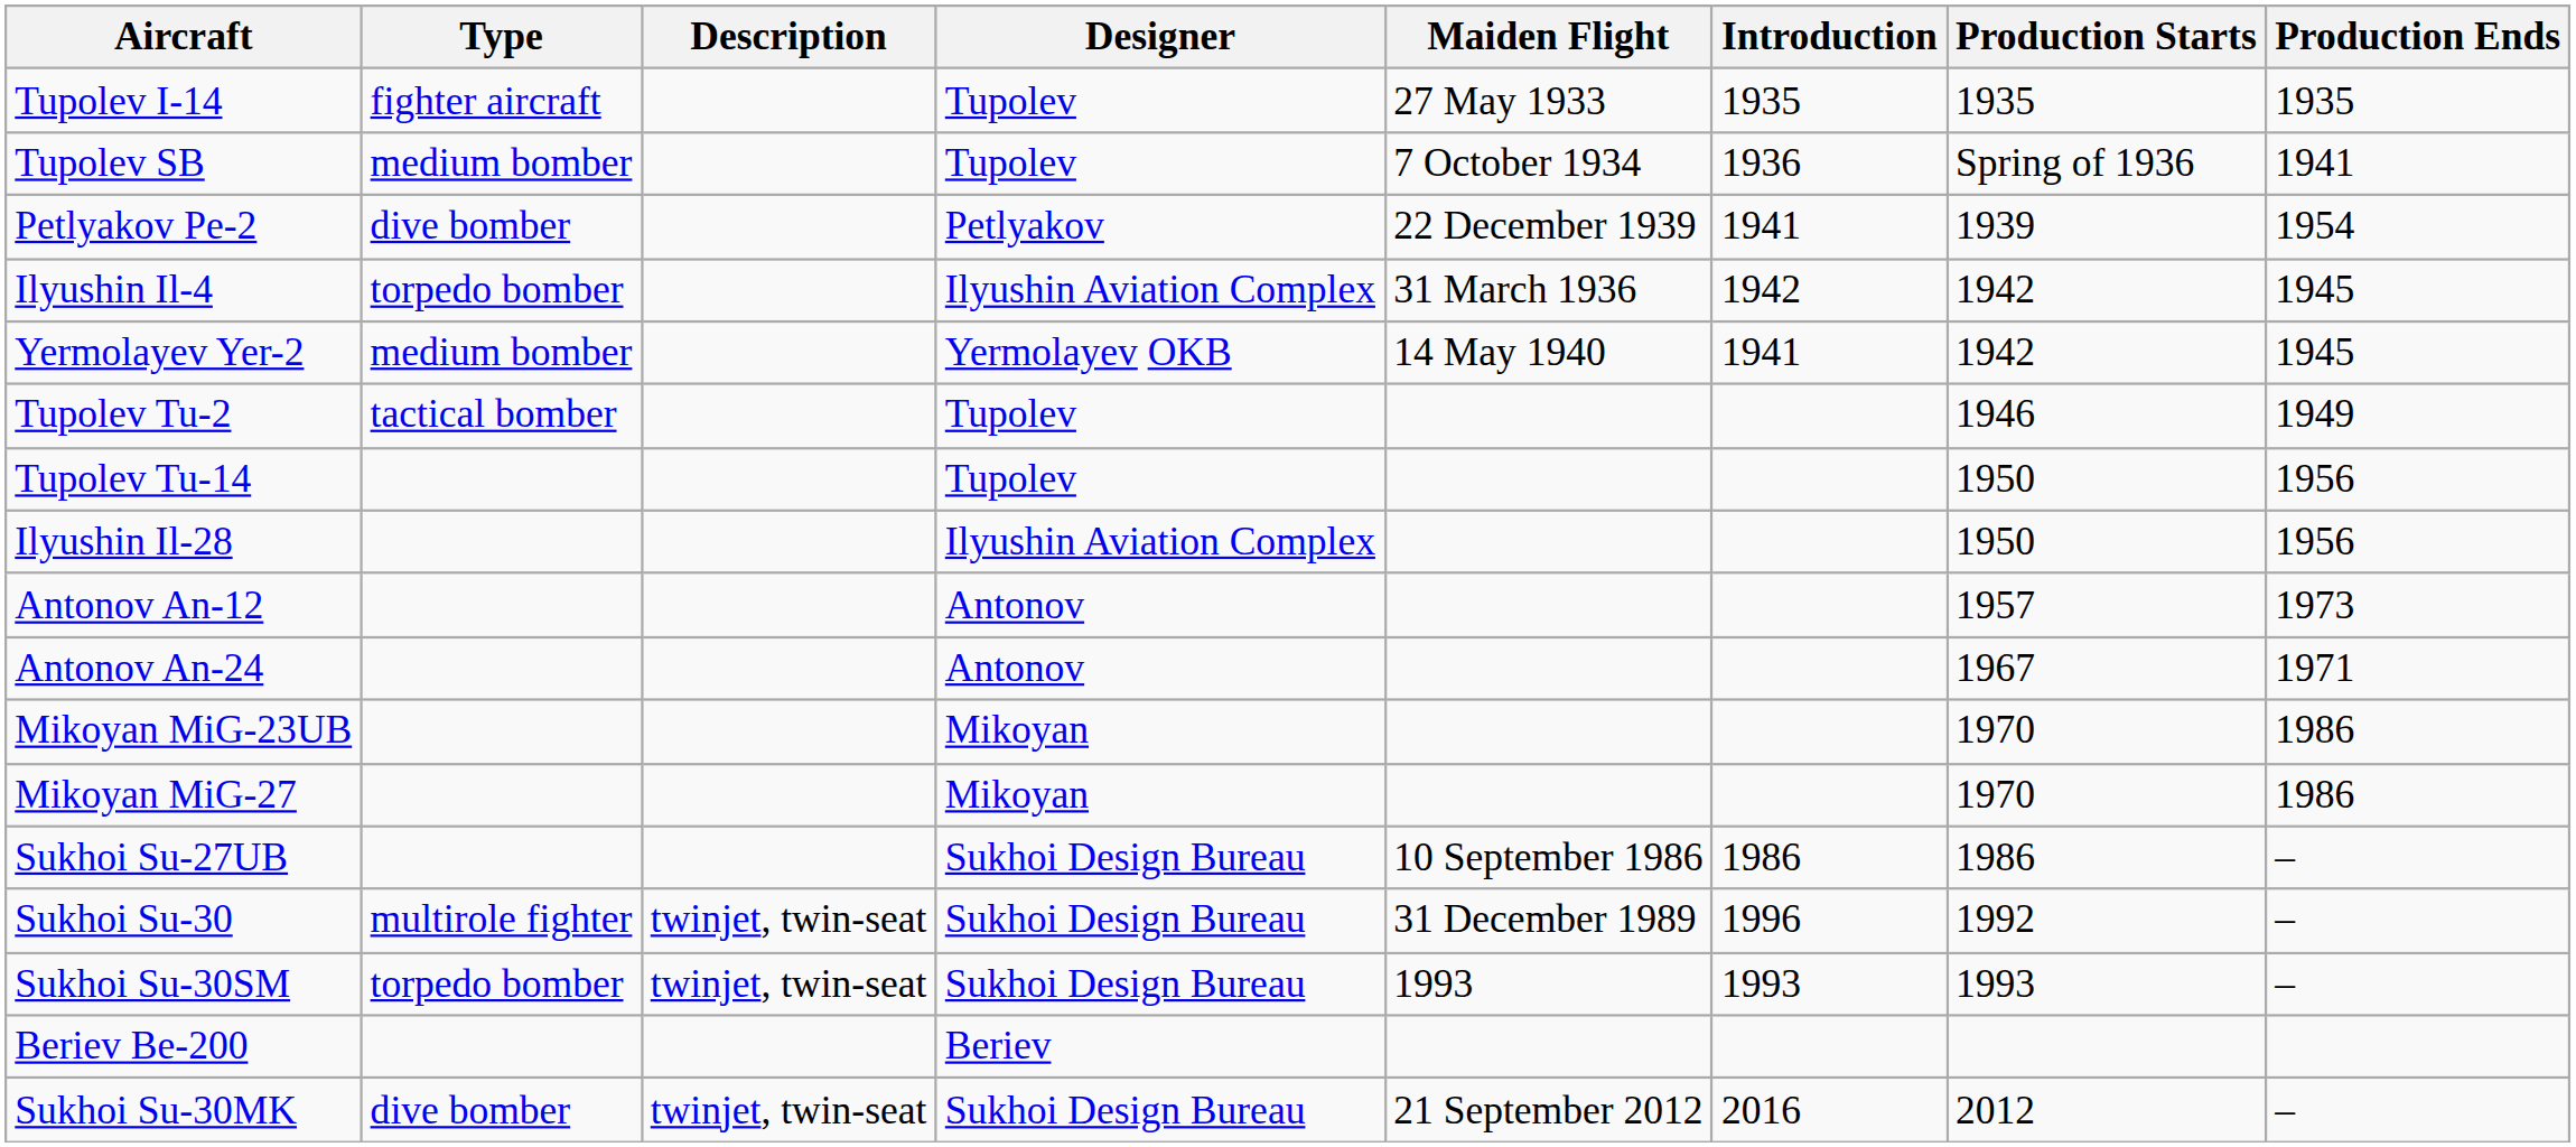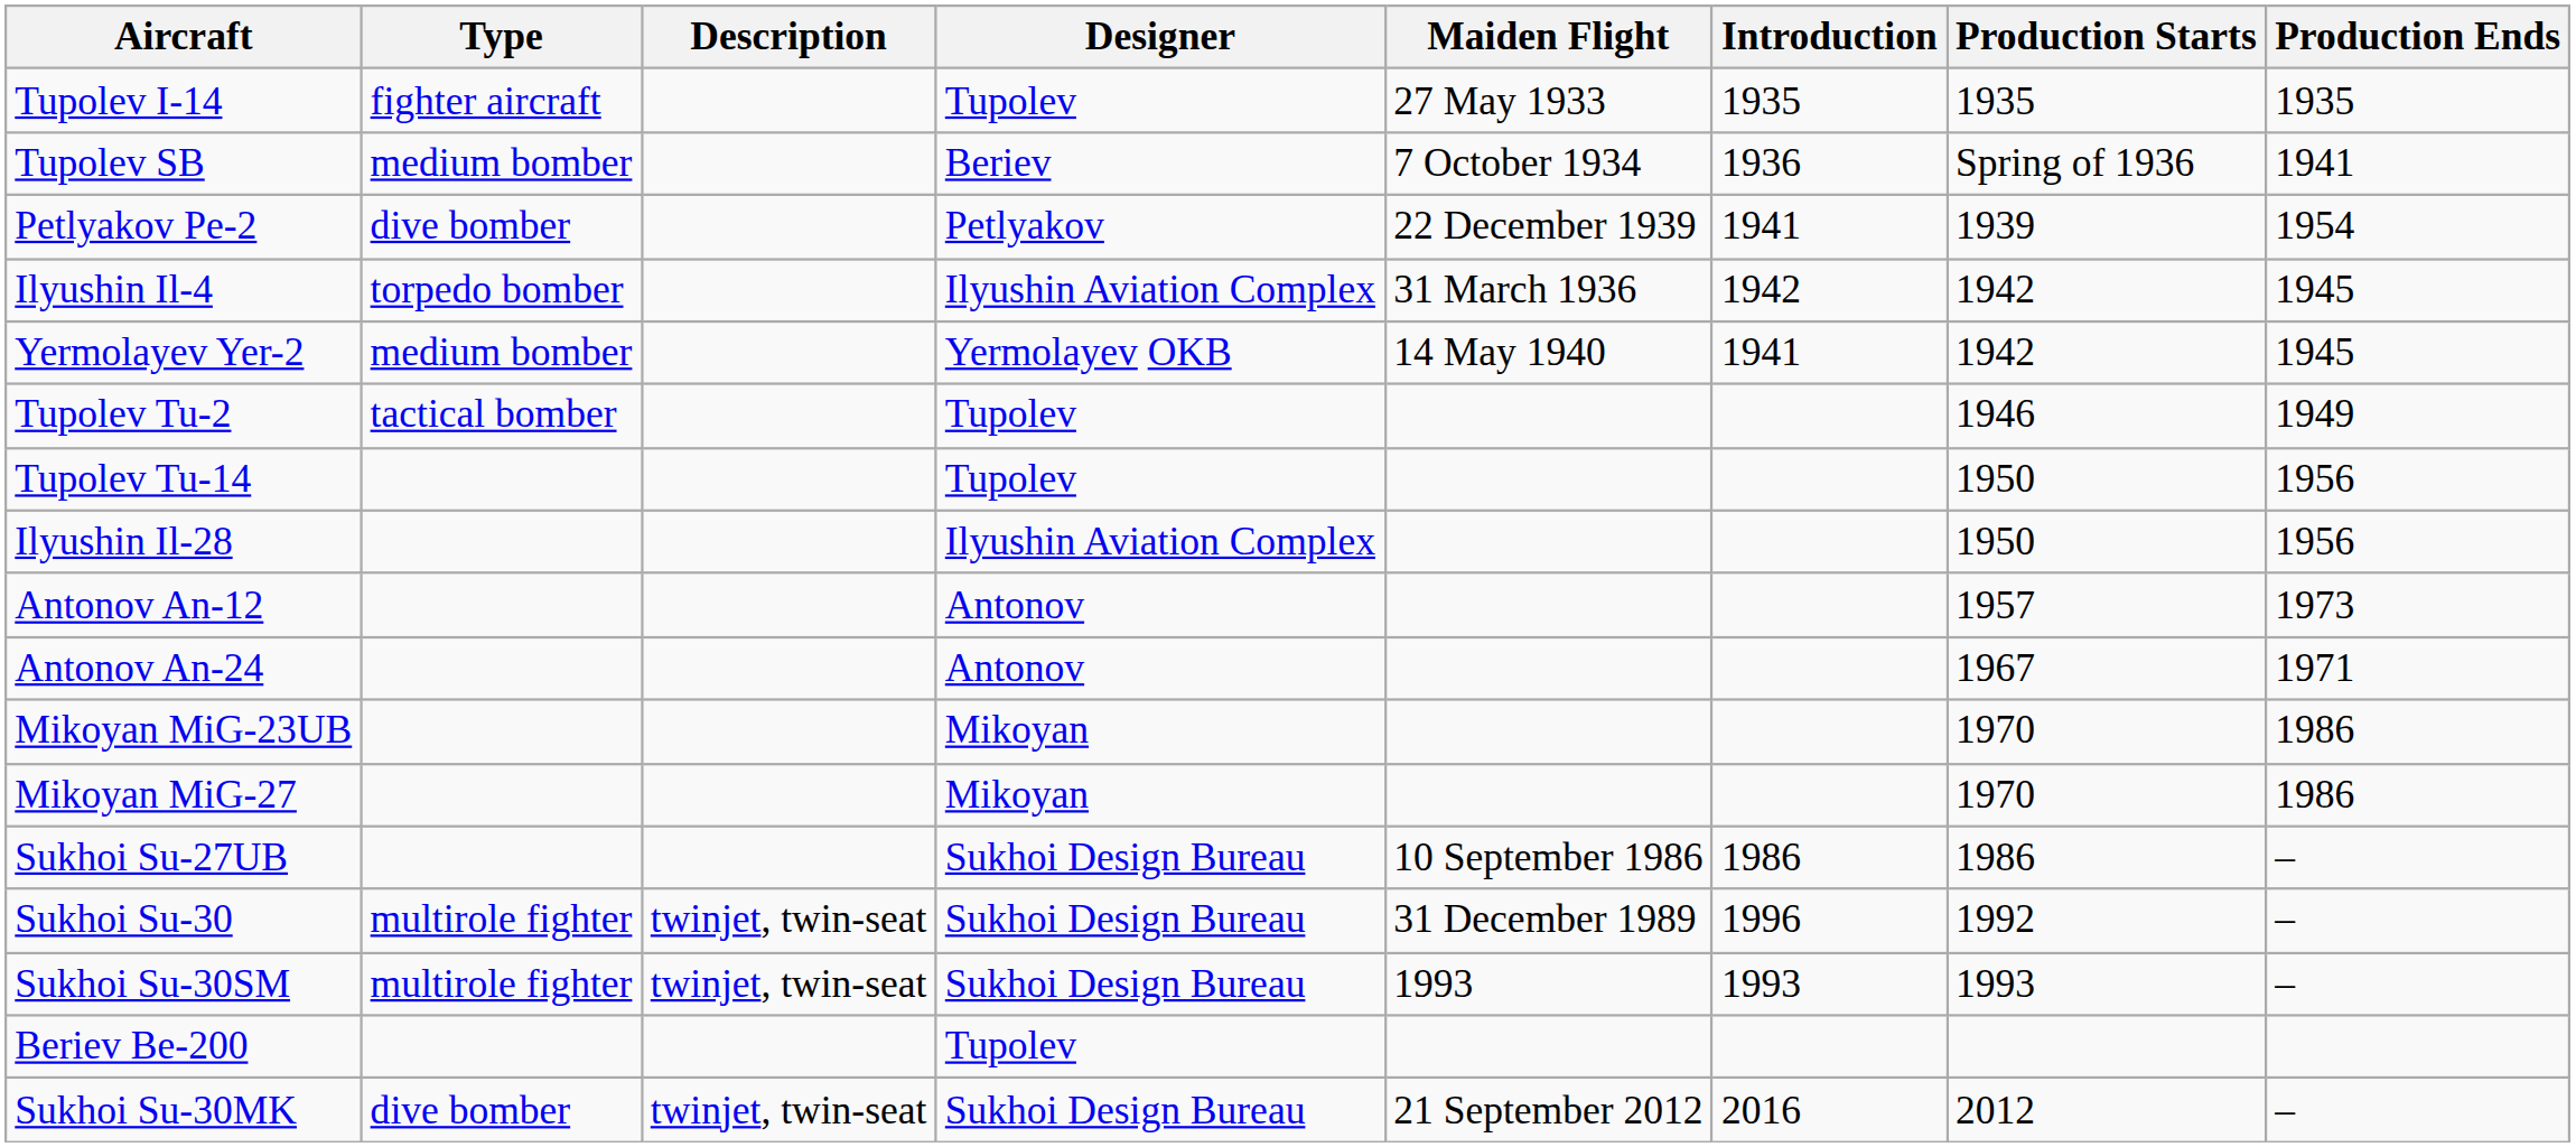Tupolev SB | Designer: Tupolev -> Beriev
Sukhoi Su-30SM | Type: torpedo bomber -> multirole fighter
Beriev Be-200 | Designer: Beriev -> Tupolev
